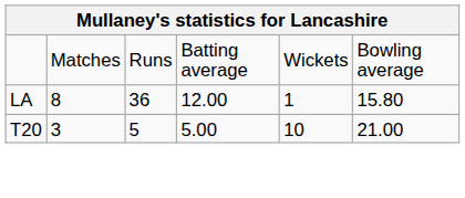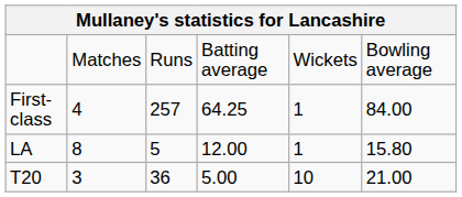+ row: First-class | 4 | 257 | 64.25 | 1 | 84.00
LA | column 3: 36 -> 5
T20 | column 3: 5 -> 36
